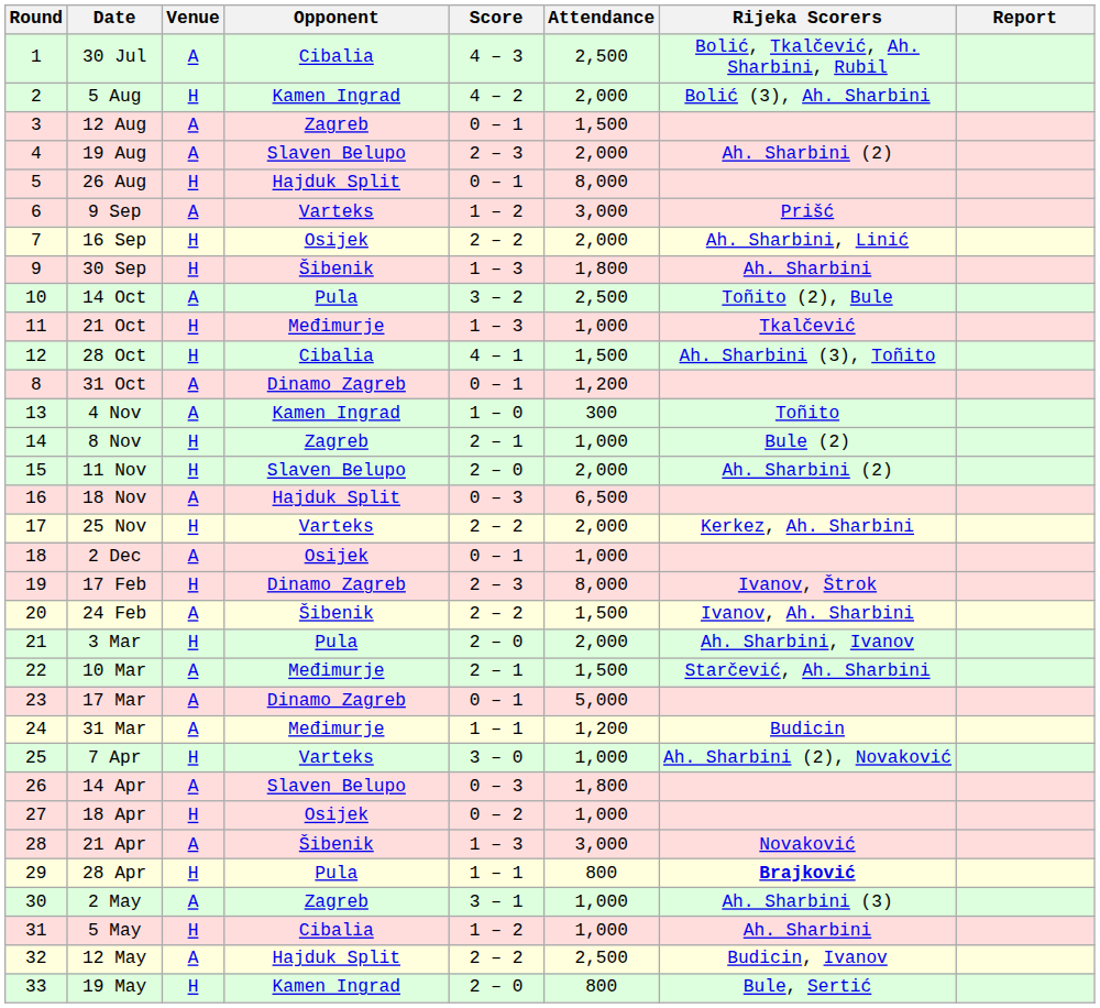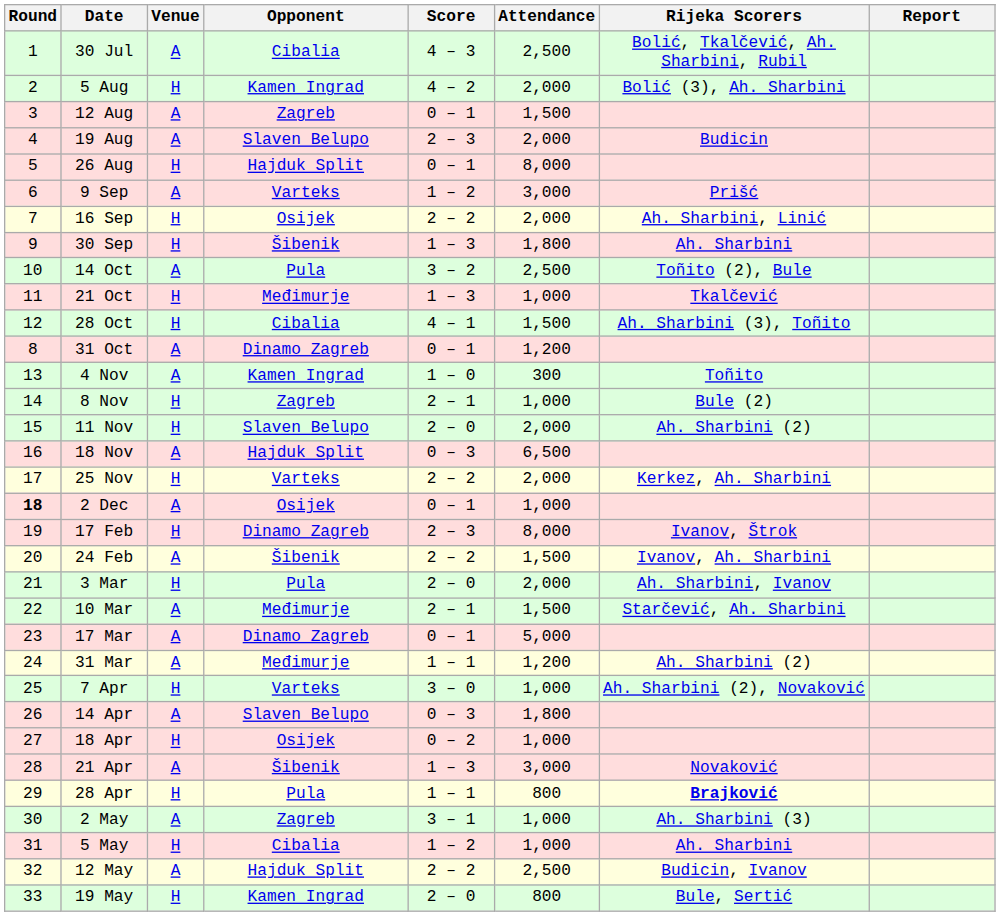19 Aug | Rijeka Scorers: Ah. Sharbini (2) -> Budicin
2 Dec | Round: normal -> bold
31 Mar | Rijeka Scorers: Budicin -> Ah. Sharbini (2)
